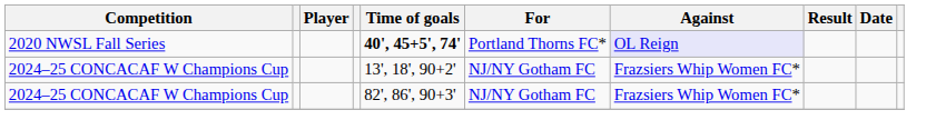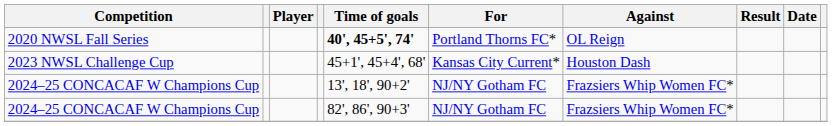2020 NWSL Fall Series | Against: lavender background -> no background
+ row: 2023 NWSL Challenge Cup | 45+1', 45+4', 68' | Kansas City Current* | Houston Dash
